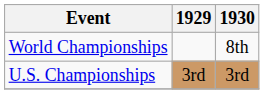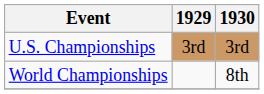rows swapped: World Championships <-> U.S. Championships
